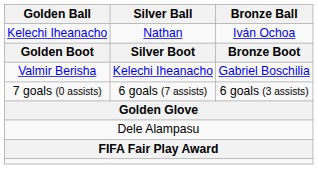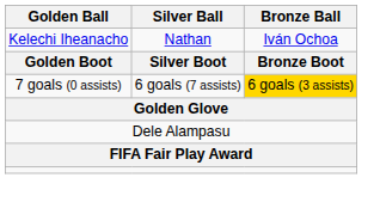- row: Valmir Berisha | Kelechi Iheanacho | Gabriel Boschilia
7 goals (0 assists) | Bronze Ball: no background -> gold background
